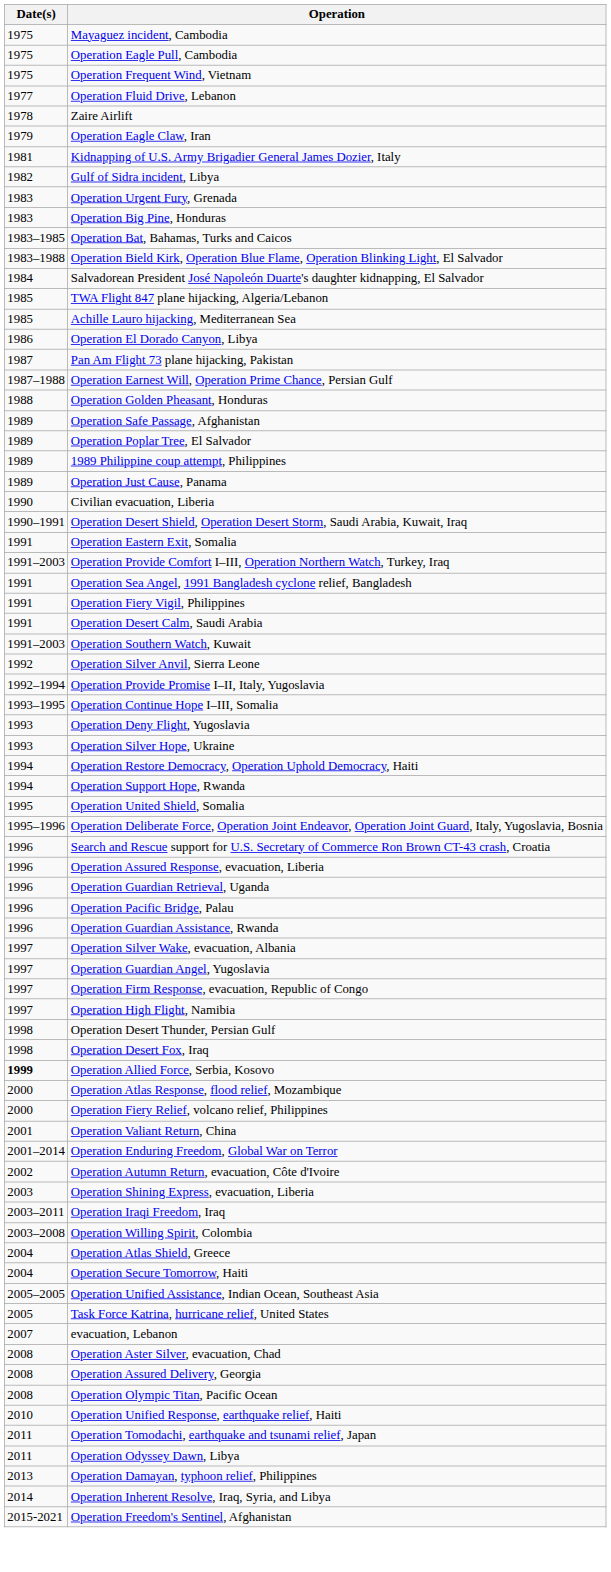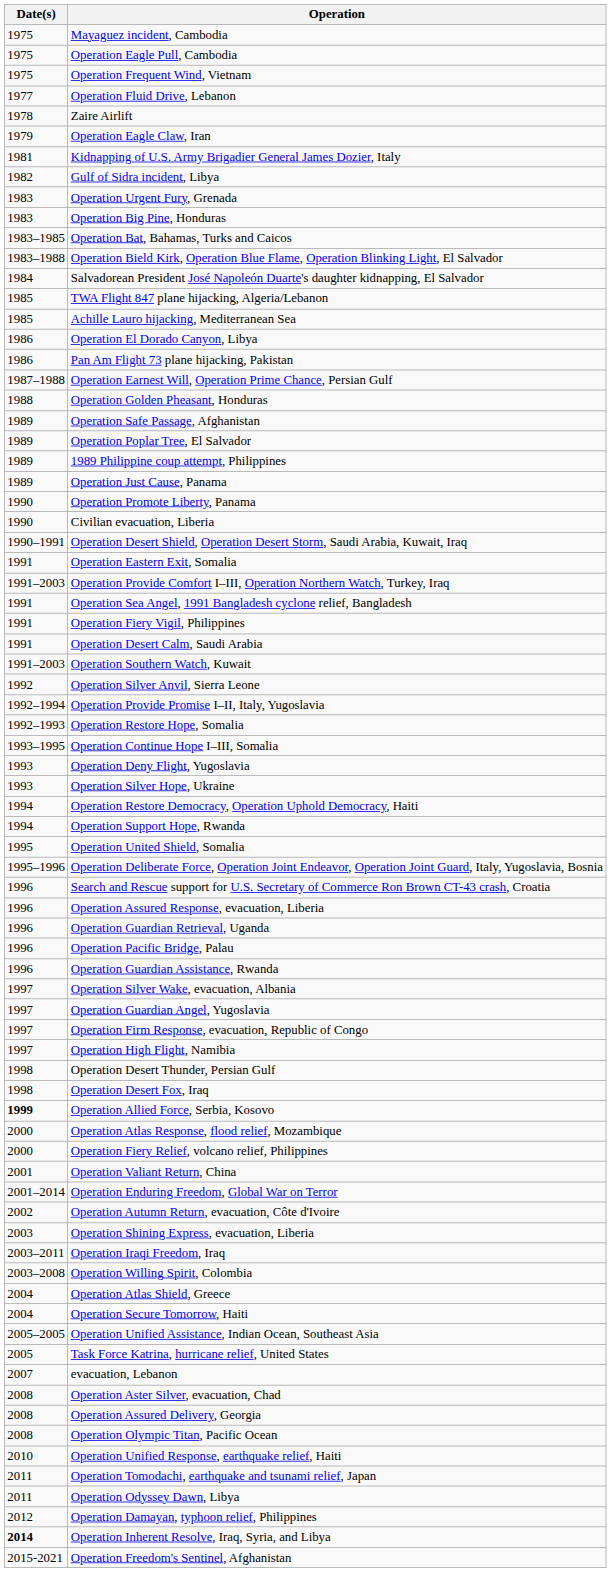Pan Am Flight 73 plane hijacking, Pakistan | Date(s): 1987 -> 1986
+ row: 1990 | Operation Promote Liberty, Panama
+ row: 1992–1993 | Operation Restore Hope, Somalia
Operation Damayan, typhoon relief, Philippines | Date(s): 2013 -> 2012
Operation Inherent Resolve, Iraq, Syria, and Libya | Date(s): normal -> bold
